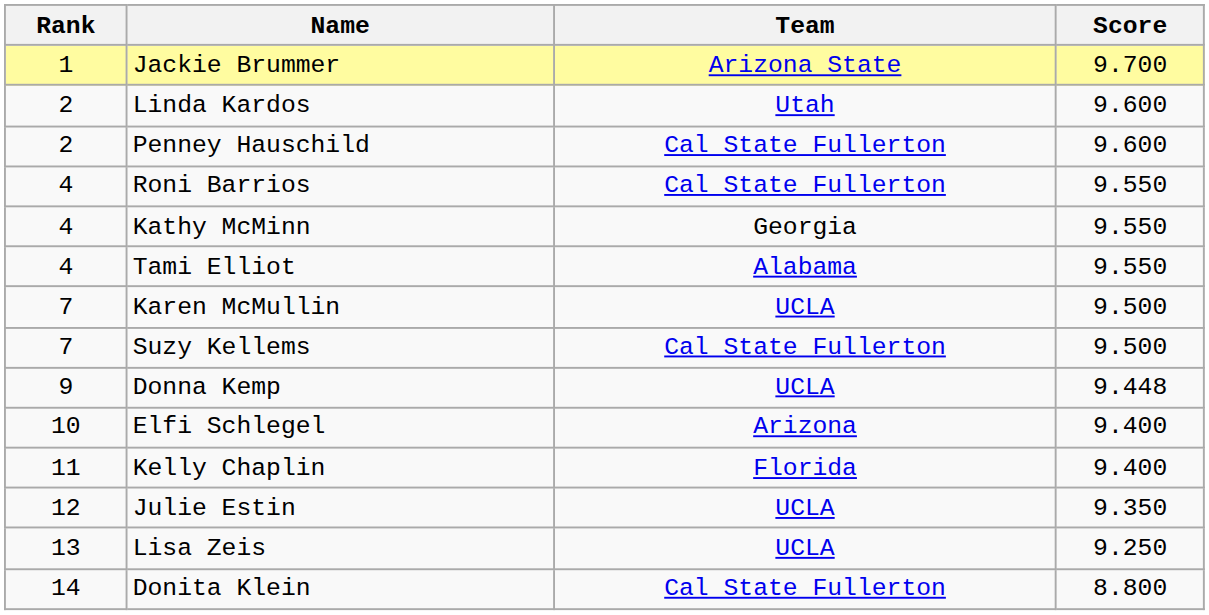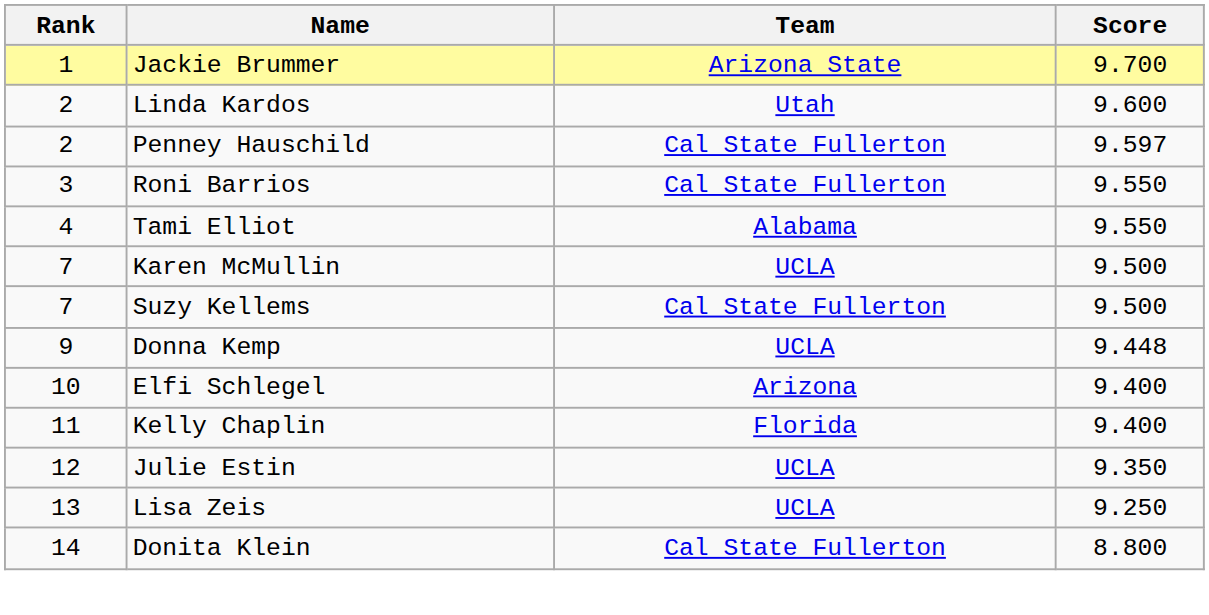Penney Hauschild | Score: 9.600 -> 9.597
Roni Barrios | Rank: 4 -> 3
- row: 4 | Kathy McMinn | Georgia | 9.550
